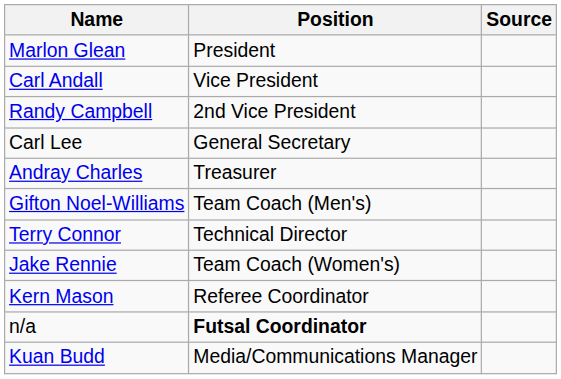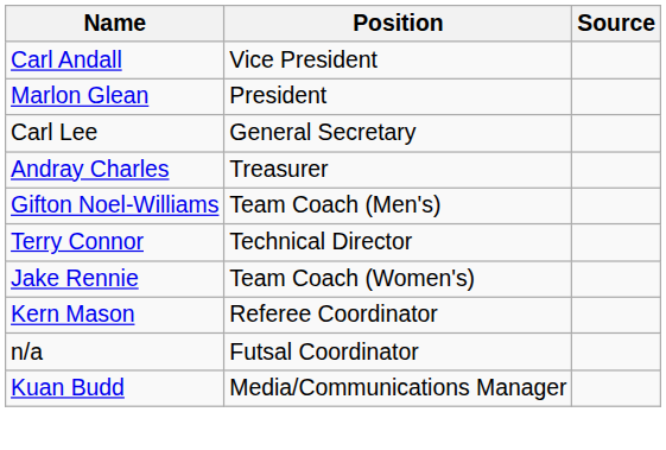rows swapped: Marlon Glean <-> Carl Andall
- row: Randy Campbell | 2nd Vice President
n/a | Position: bold -> normal
